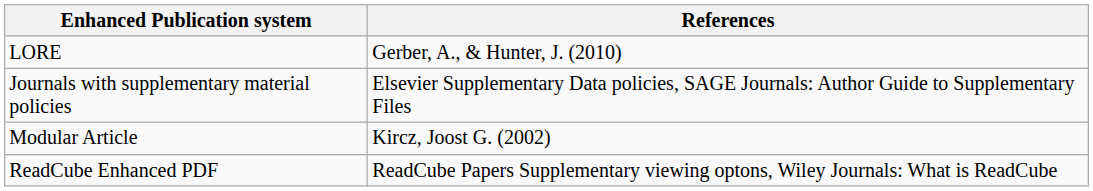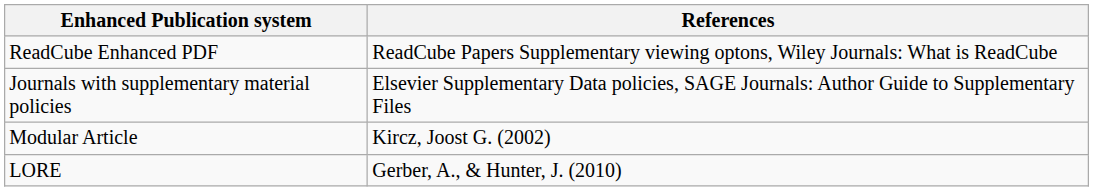rows swapped: ReadCube Enhanced PDF <-> LORE
